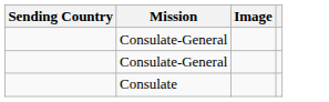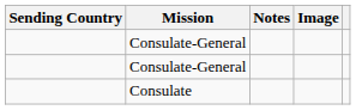+ column: Notes
